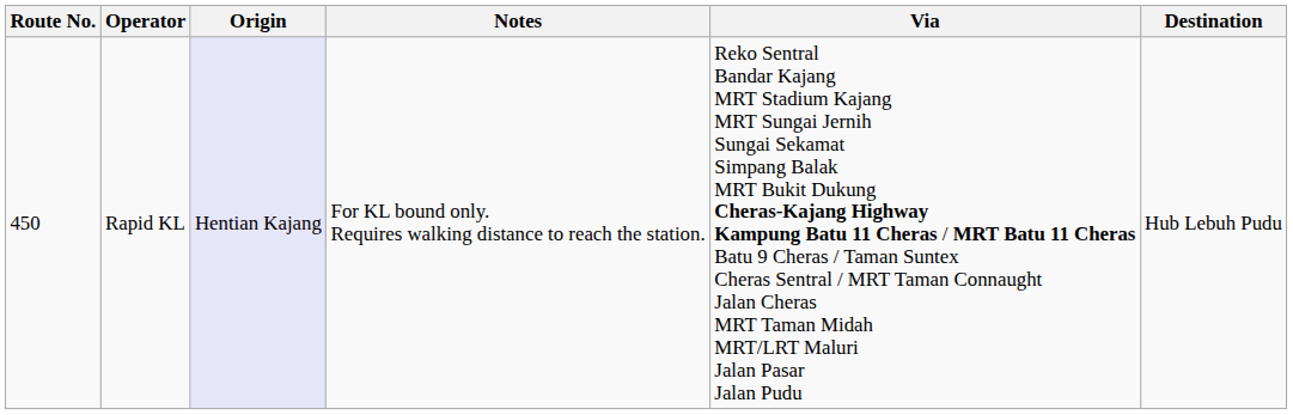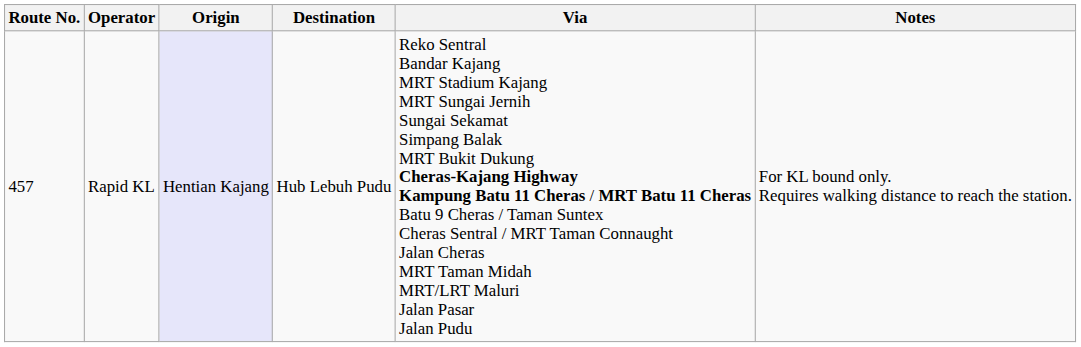columns swapped: Destination <-> Notes
Rapid KL | Route No.: 450 -> 457
